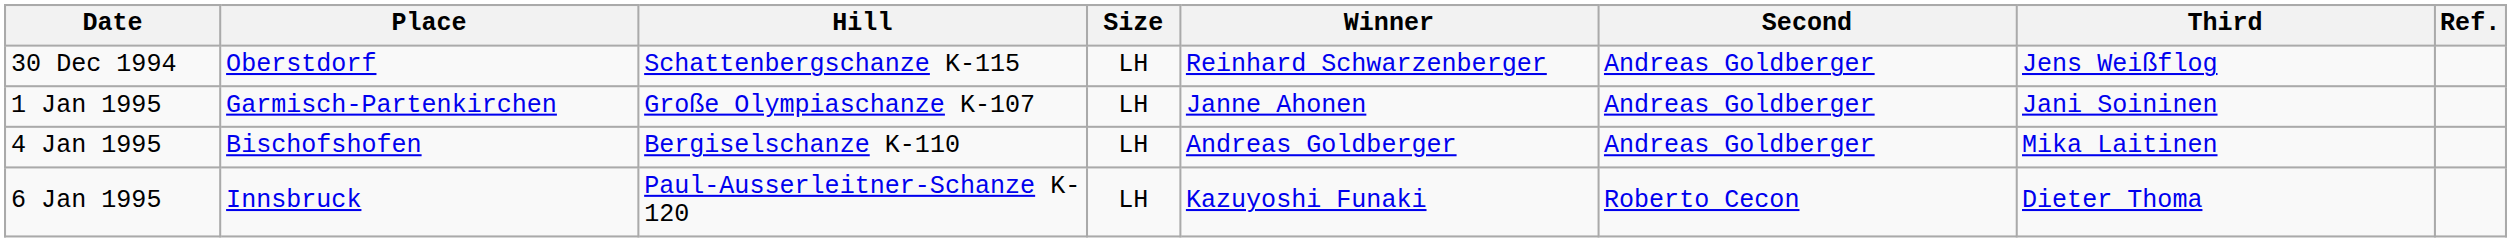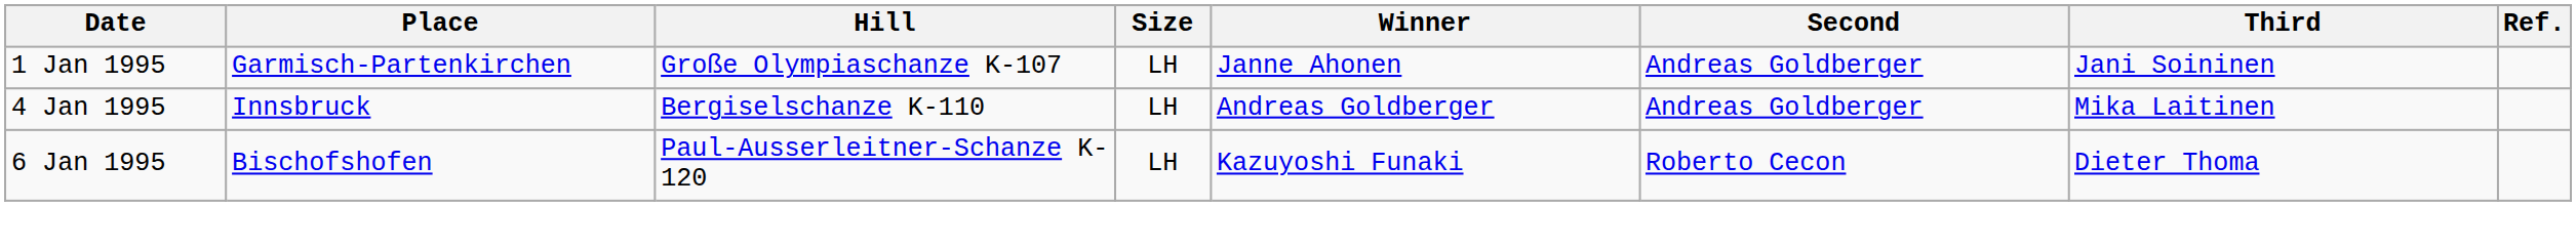- row: 30 Dec 1994 | Oberstdorf | Schattenbergschanze K-115 | LH | Reinhard Schwarzenberger | Andreas Goldberger | Jens Weißflog
4 Jan 1995 | Place: Bischofshofen -> Innsbruck
6 Jan 1995 | Place: Innsbruck -> Bischofshofen
